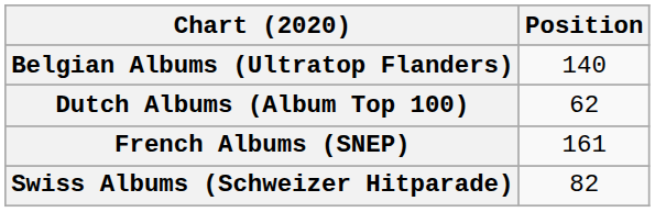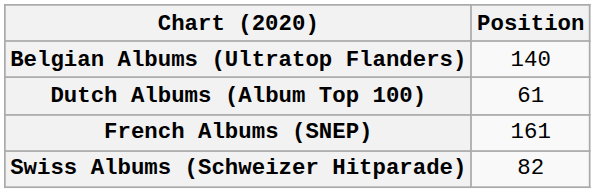Dutch Albums (Album Top 100) | Position: 62 -> 61
